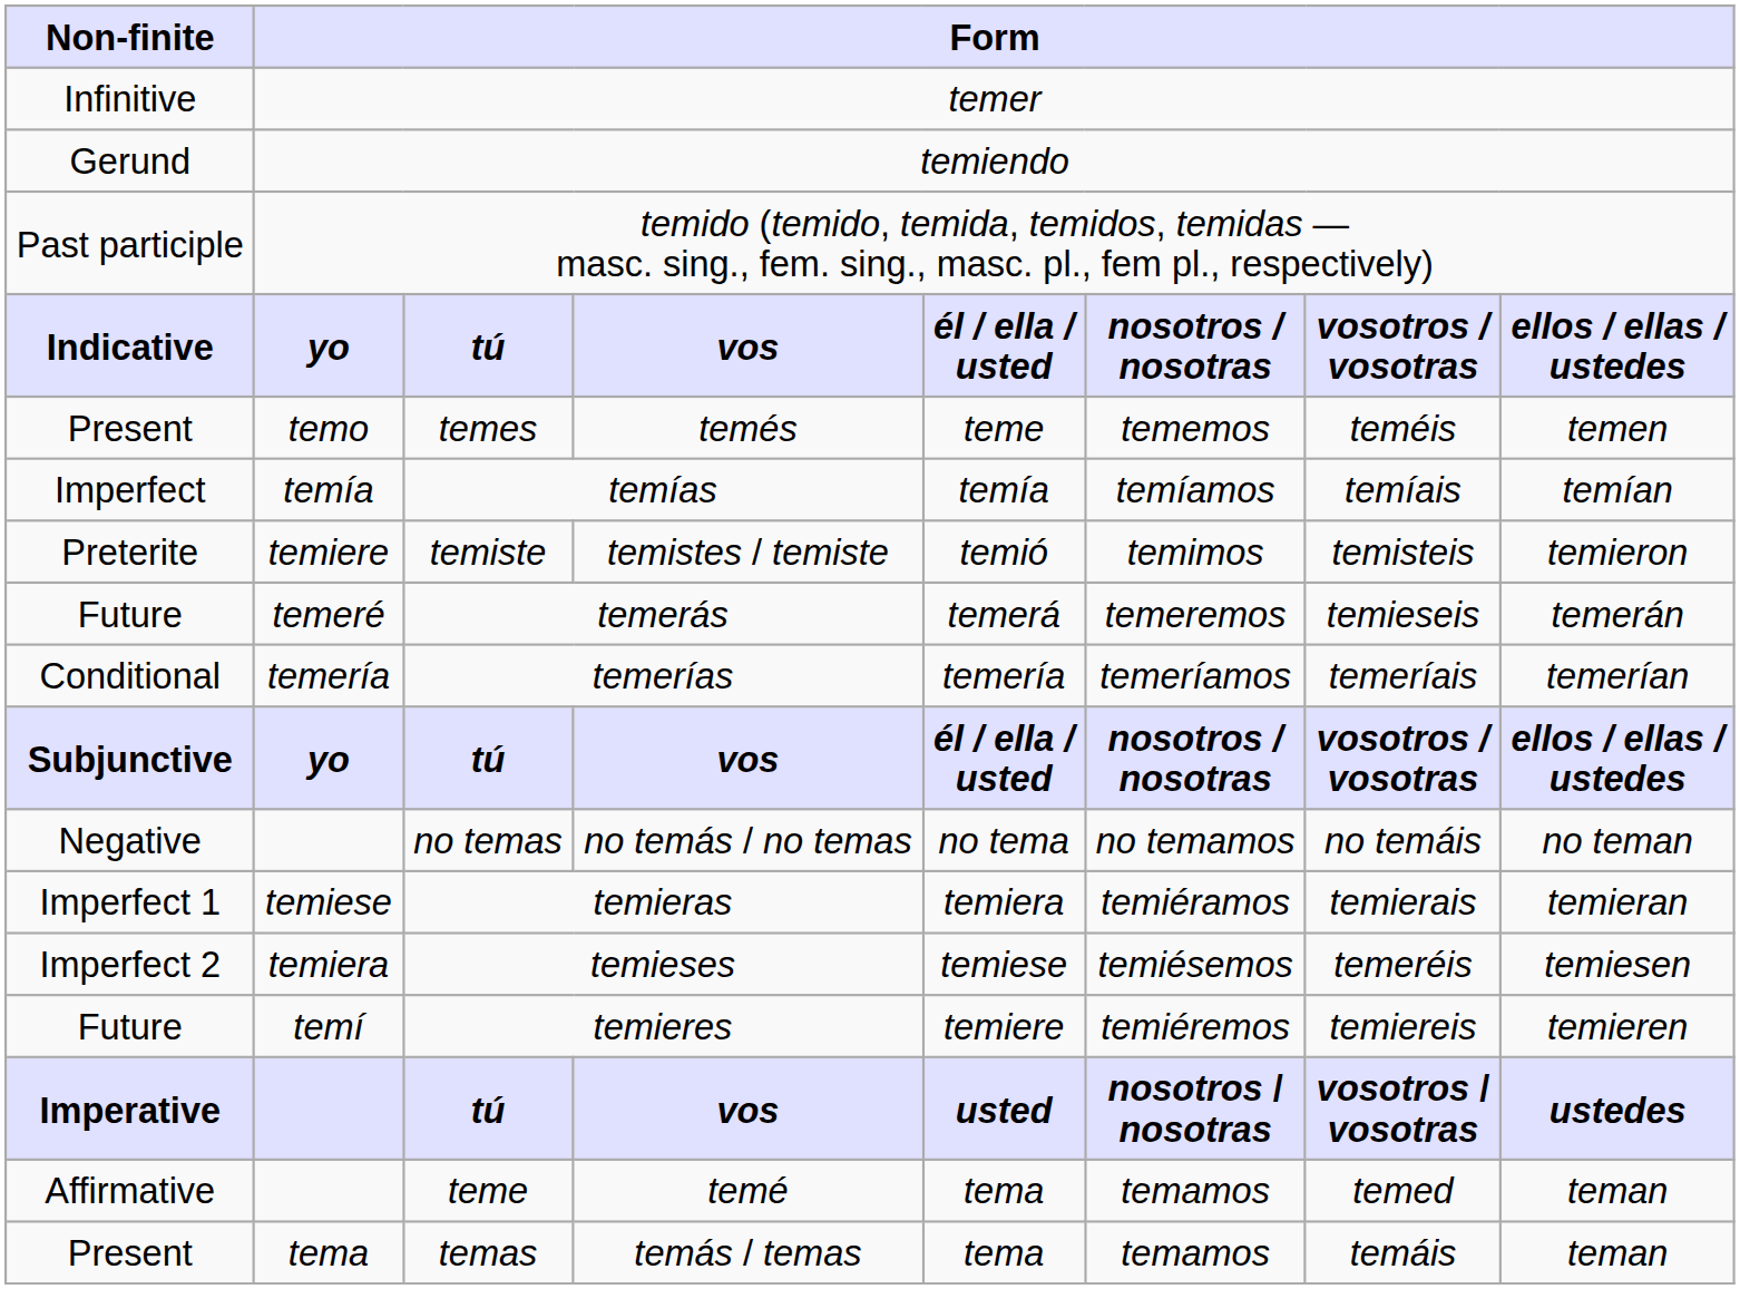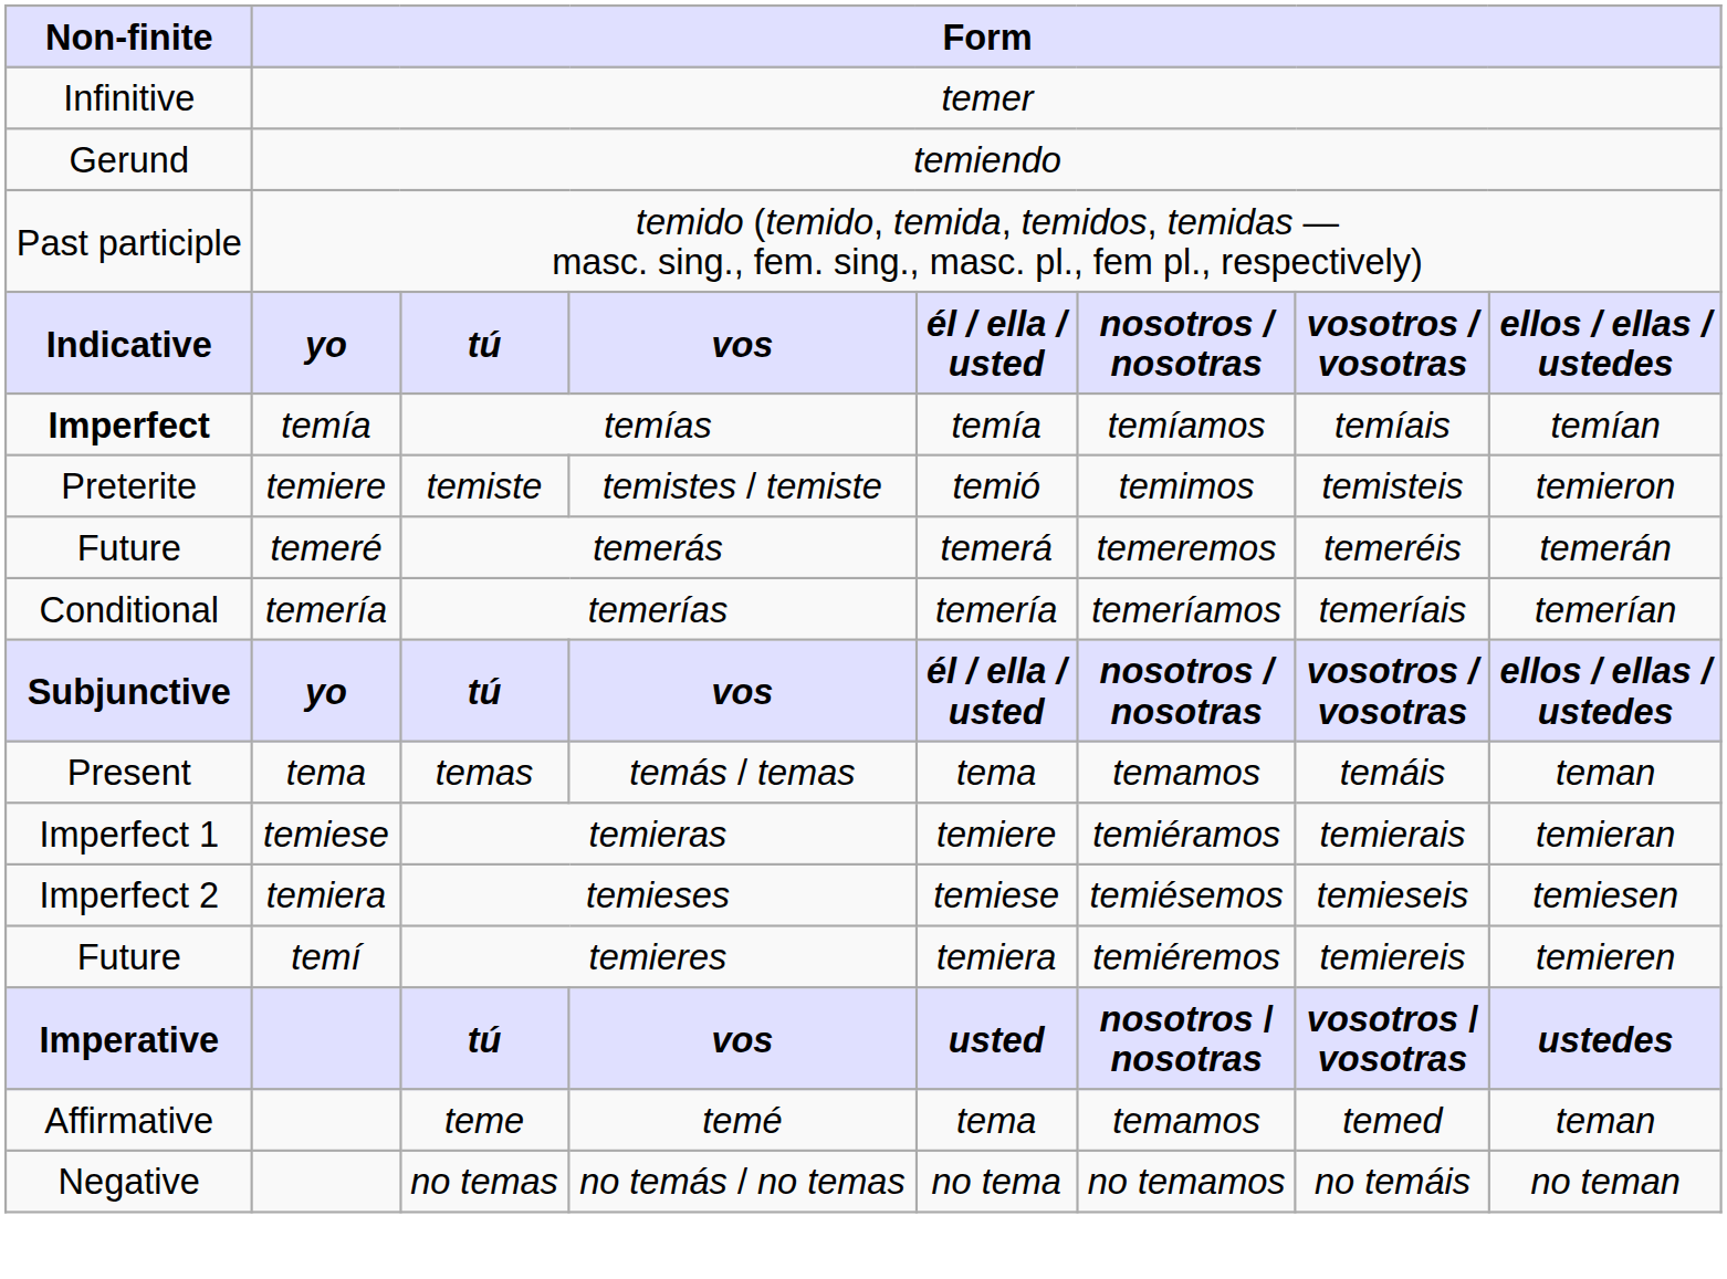- row: Present | temo | temes | temés | teme | tememos | teméis | temen
temías | Non-finite: normal -> bold
temerás | column 7: temieseis -> temeréis
rows swapped: temas <-> no temas
temieras | column 5: temiera -> temiere
temieses | column 7: temeréis -> temieseis
temieres | column 5: temiere -> temiera
